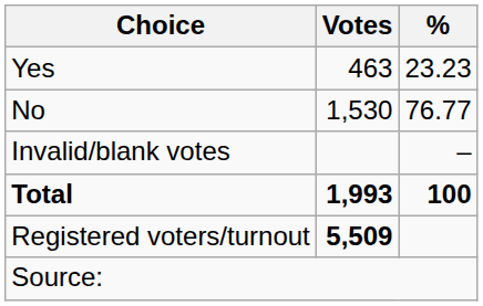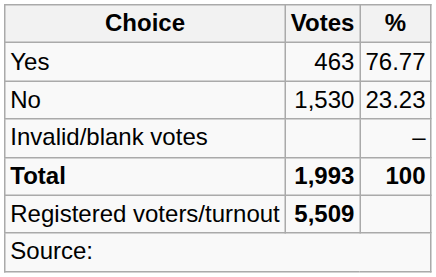Yes | %: 23.23 -> 76.77
No | %: 76.77 -> 23.23
